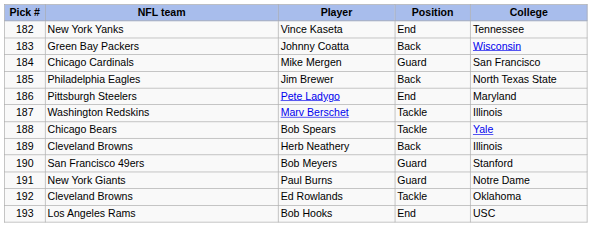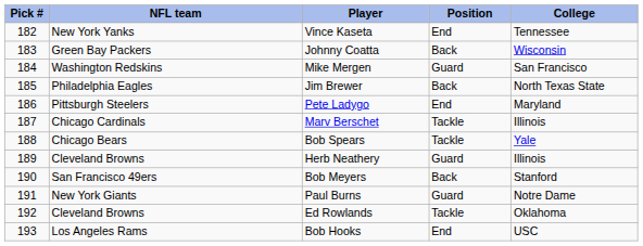Mike Mergen | NFL team: Chicago Cardinals -> Washington Redskins
Marv Berschet | NFL team: Washington Redskins -> Chicago Cardinals
Herb Neathery | Position: Back -> Guard
Bob Meyers | Position: Guard -> Back
